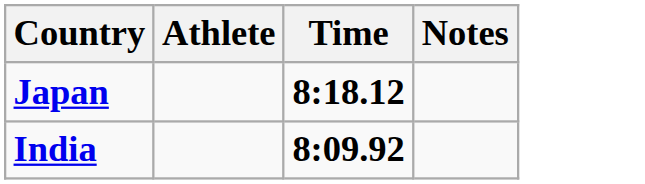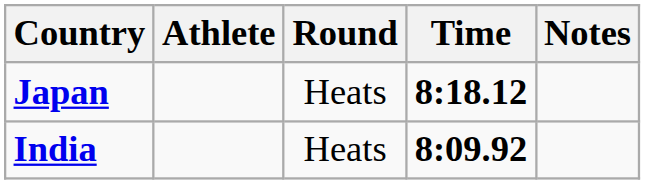+ column: Round | Heats | Heats
